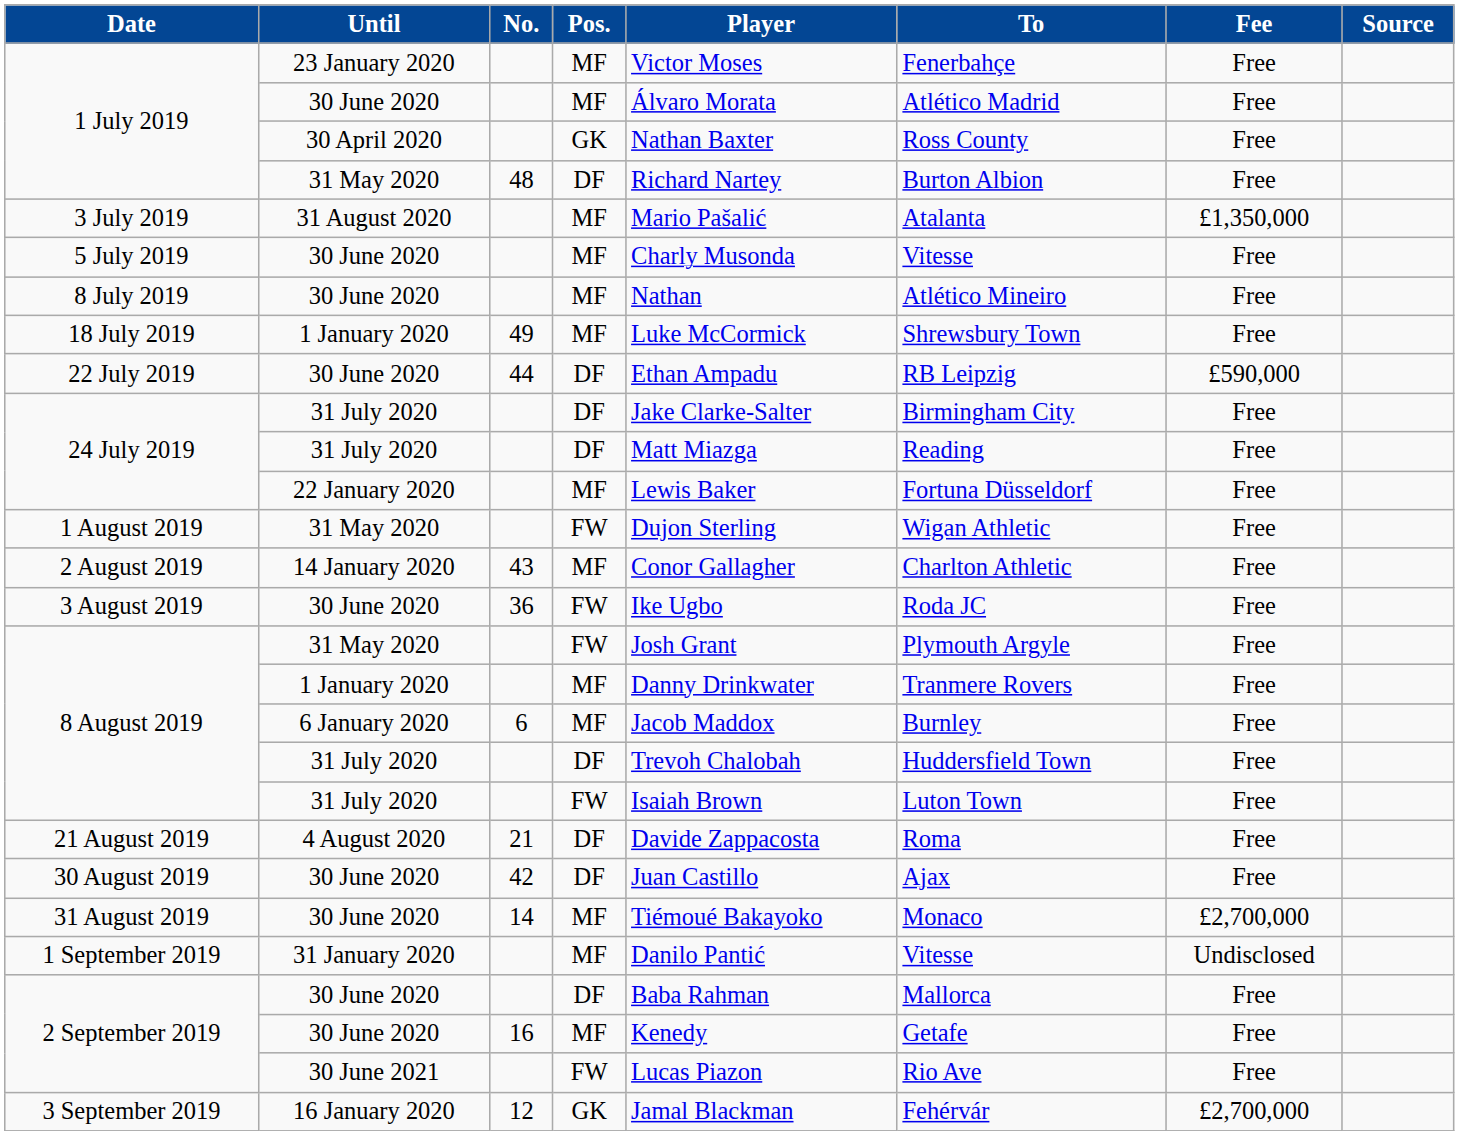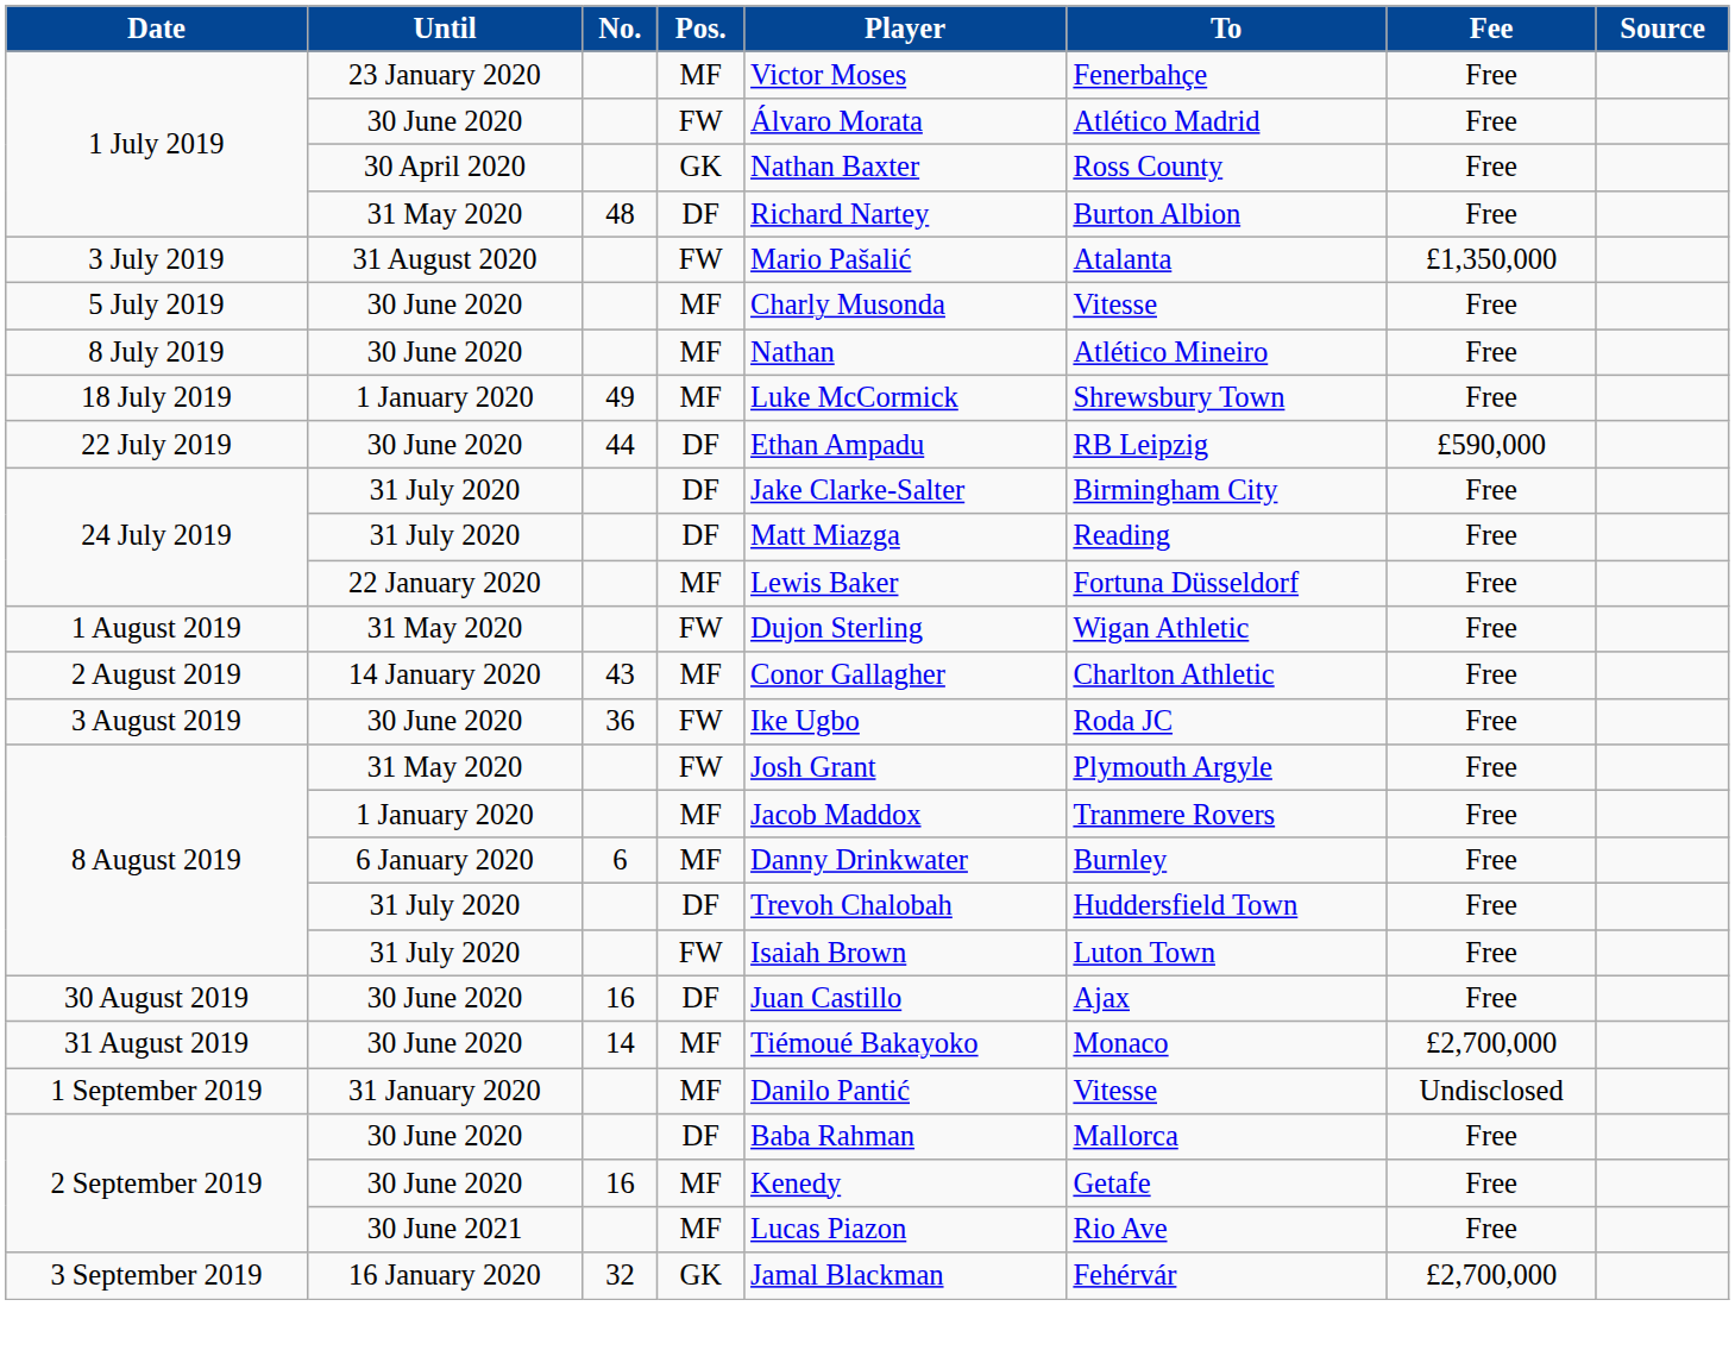1 July 2019 / 30 June 2020 | Pos.: MF -> FW
3 July 2019 | Pos.: MF -> FW
8 August 2019 / 1 January 2020 | Player: Danny Drinkwater -> Jacob Maddox
8 August 2019 / 6 January 2020 | Player: Jacob Maddox -> Danny Drinkwater
- row: 21 August 2019 | 4 August 2020 | 21 | DF | Davide Zappacosta | Roma | Free
30 August 2019 | No.: 42 -> 16
2 September 2019 / 30 June 2021 | Pos.: FW -> MF
3 September 2019 | No.: 12 -> 32
